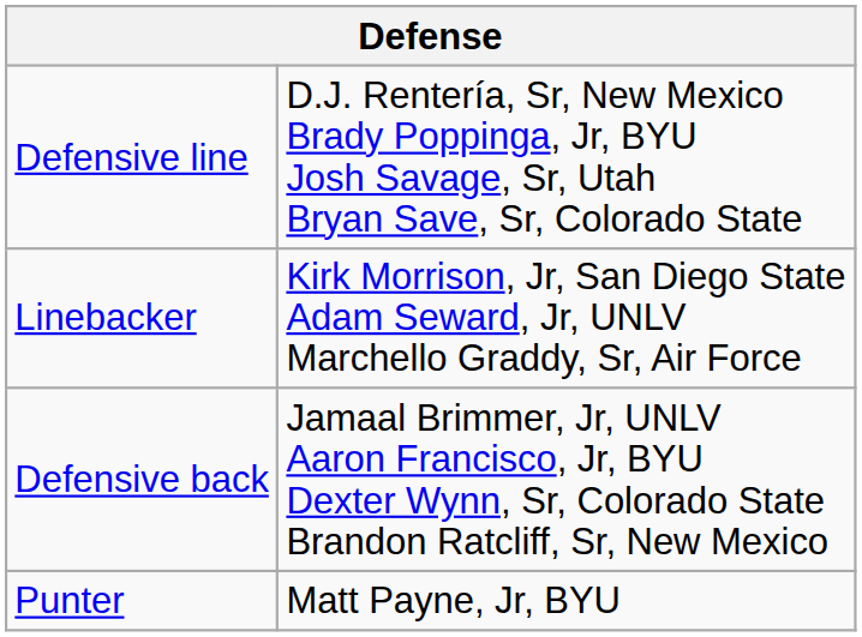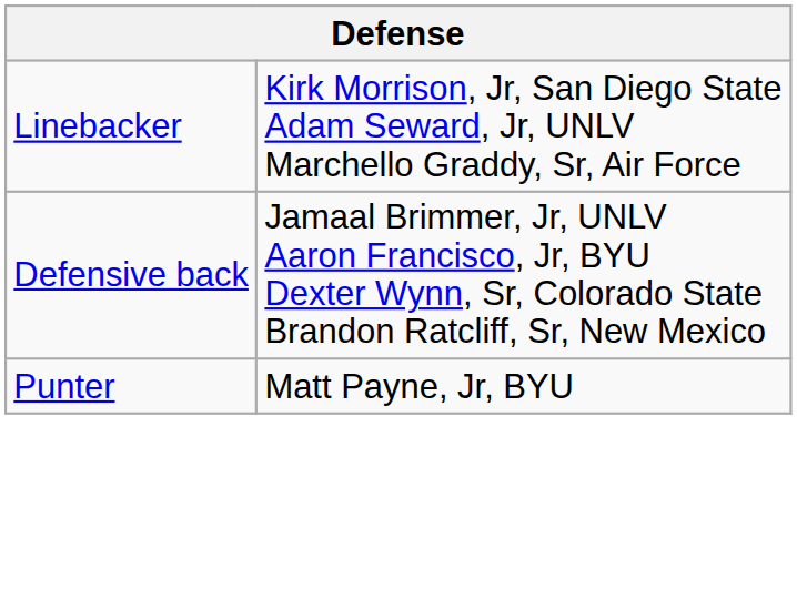- row: Defensive line | D.J. Rentería, Sr, New Mexico Brady Poppinga, Jr, BYU Josh Savage, Sr, Utah Bryan Save, Sr, Colorado State
